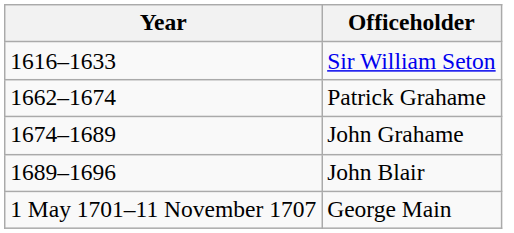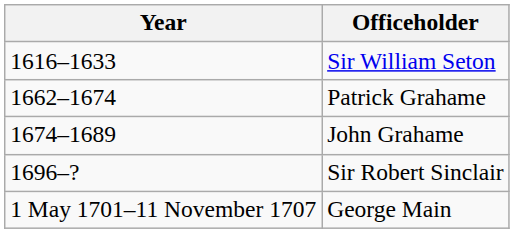- row: 1689–1696 | John Blair
+ row: 1696–? | Sir Robert Sinclair
